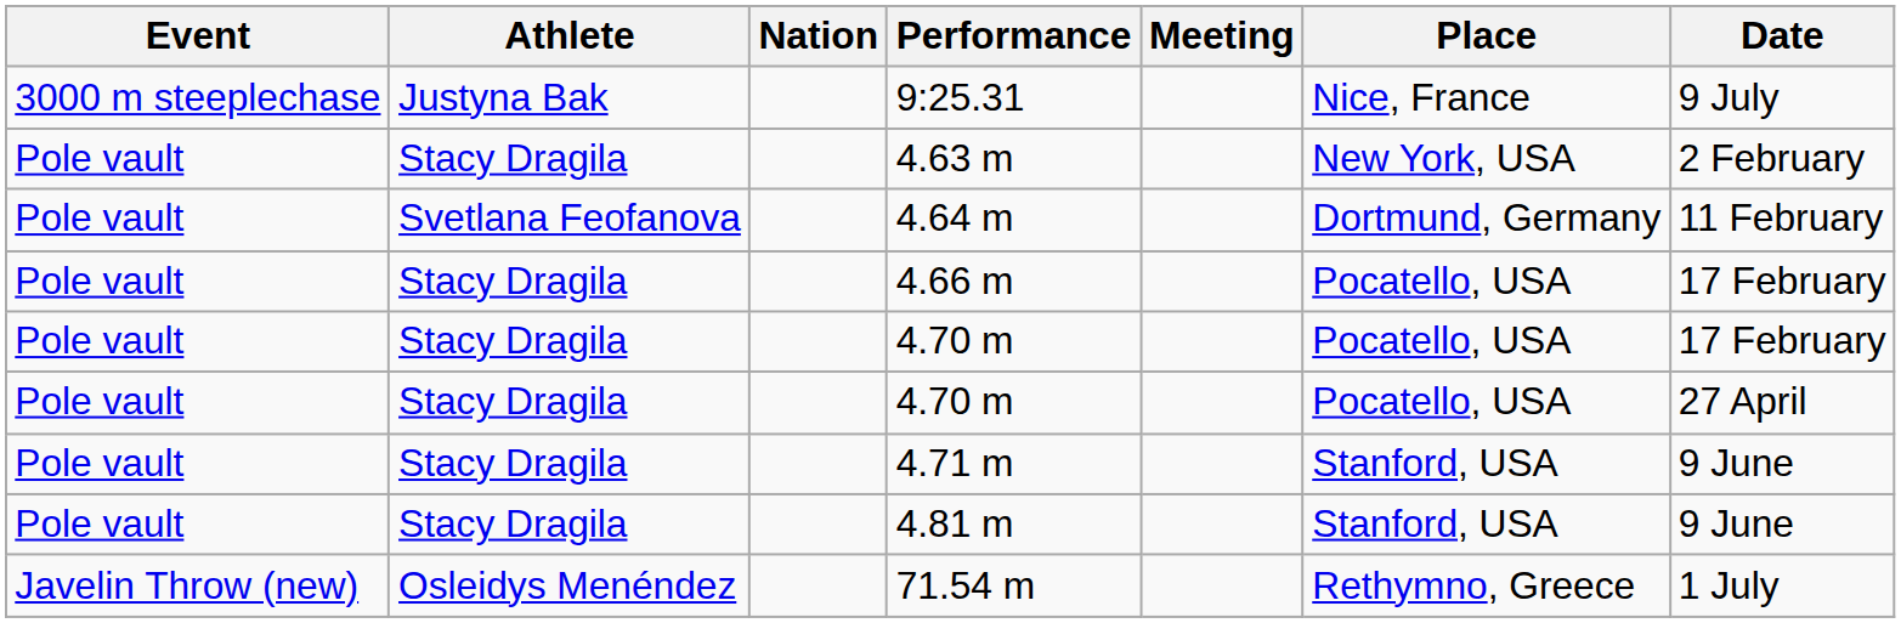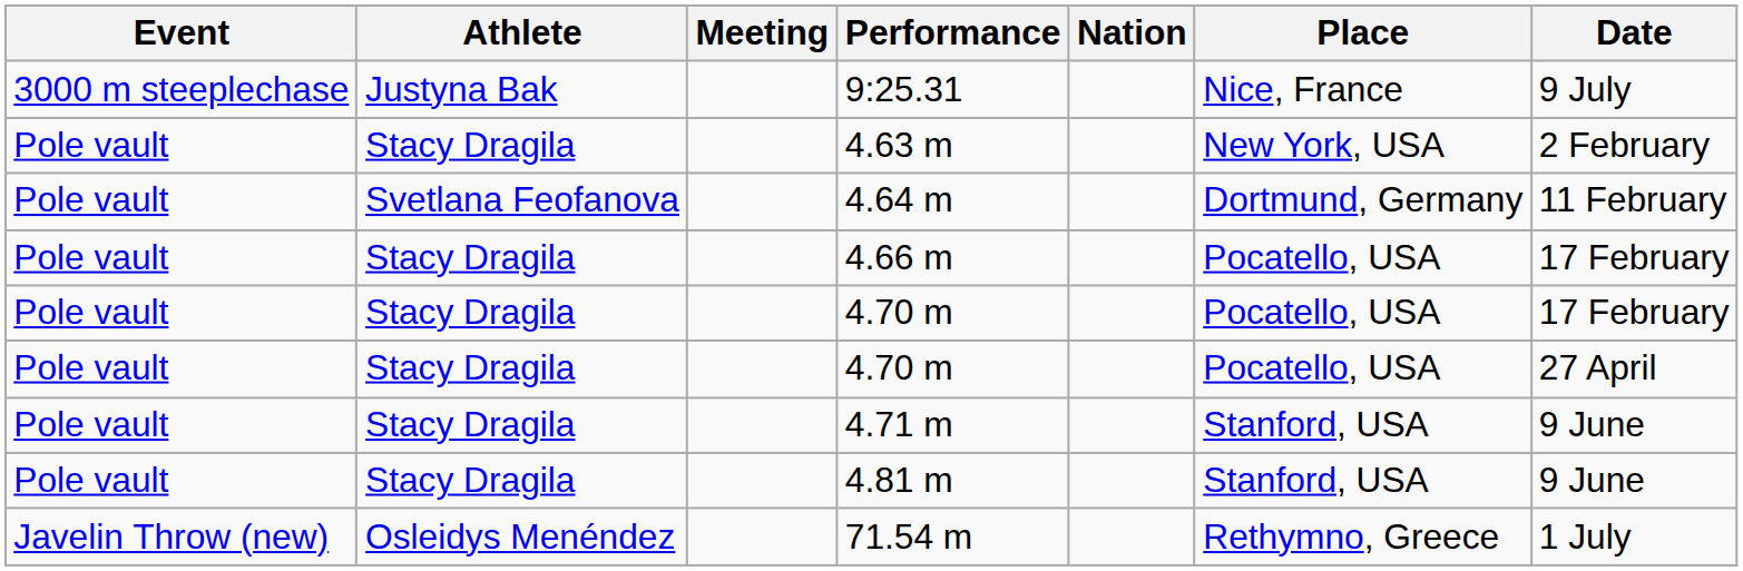columns swapped: Nation <-> Meeting
